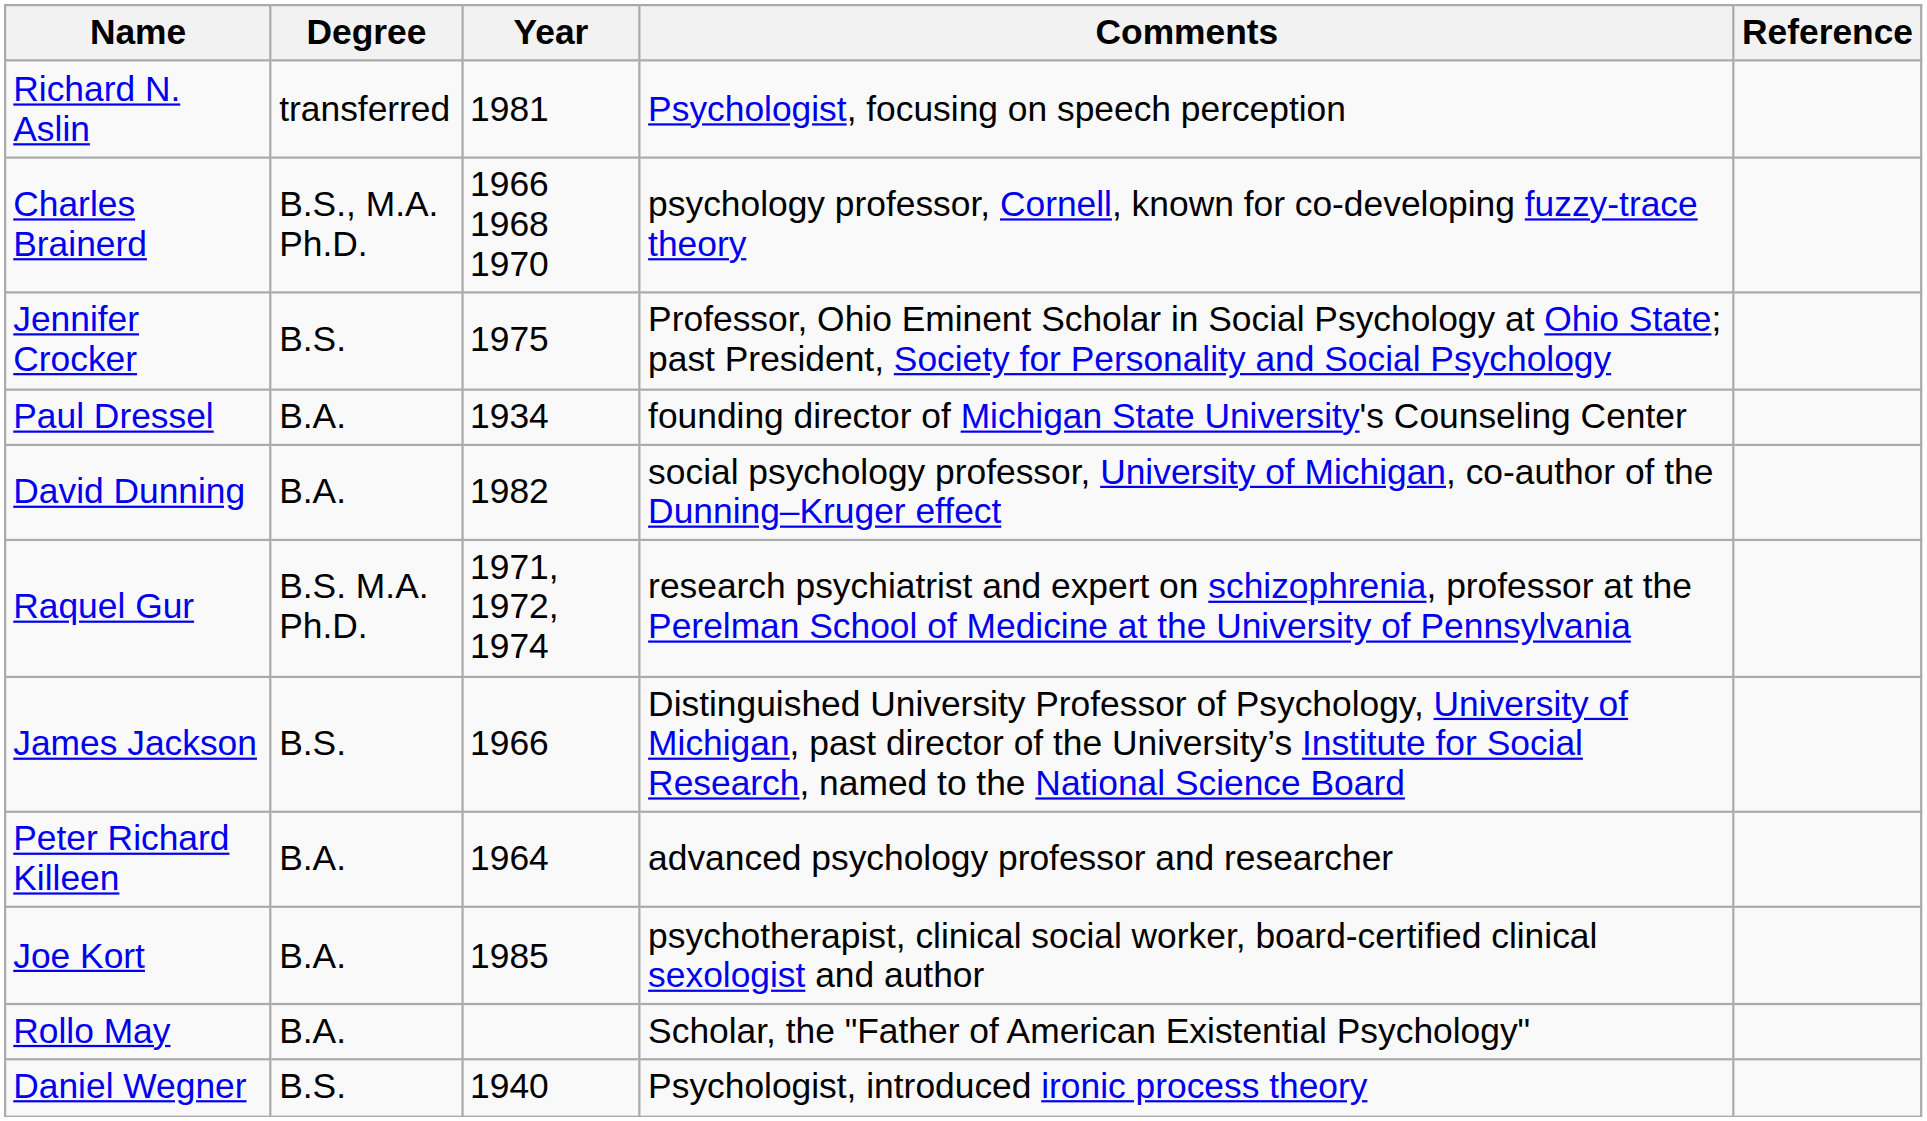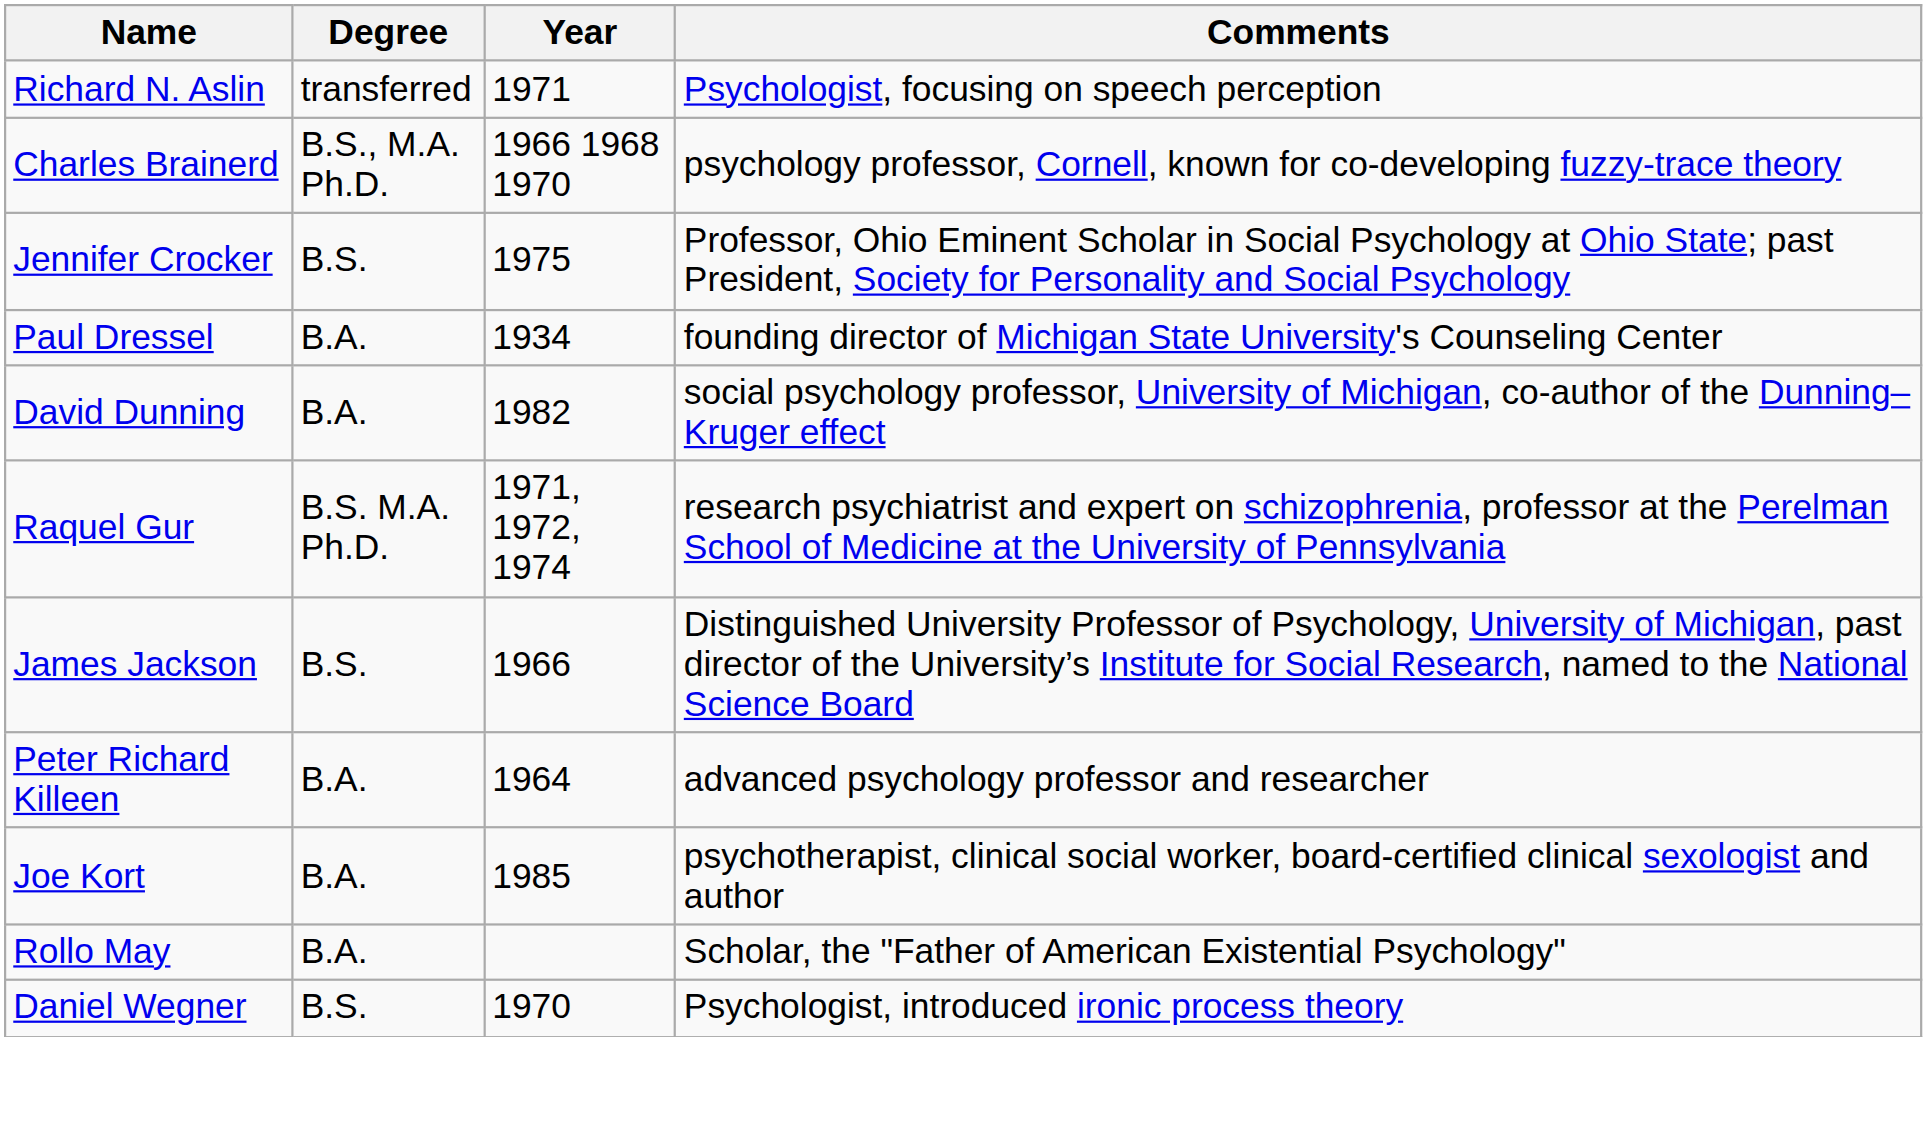- column: Reference
Richard N. Aslin | Year: 1981 -> 1971
Daniel Wegner | Year: 1940 -> 1970
